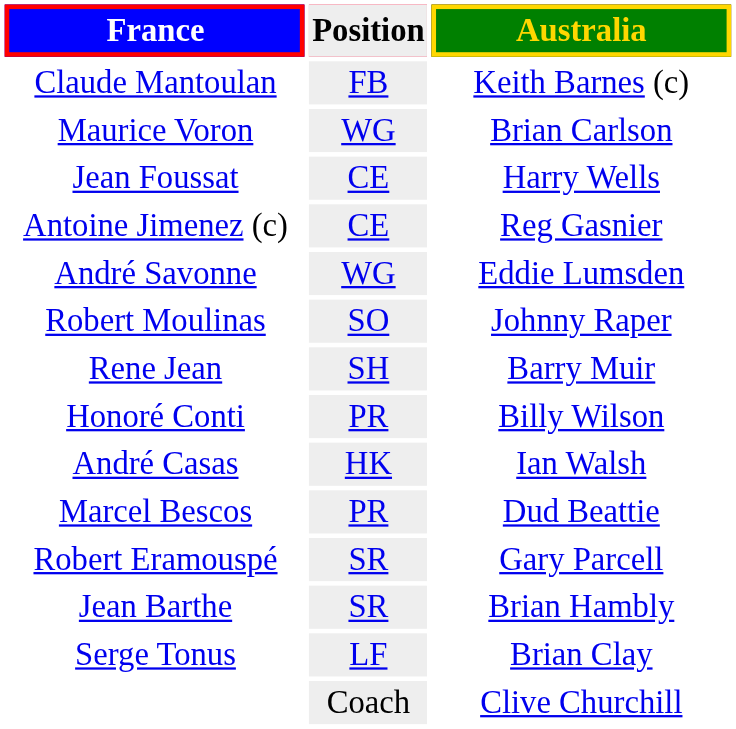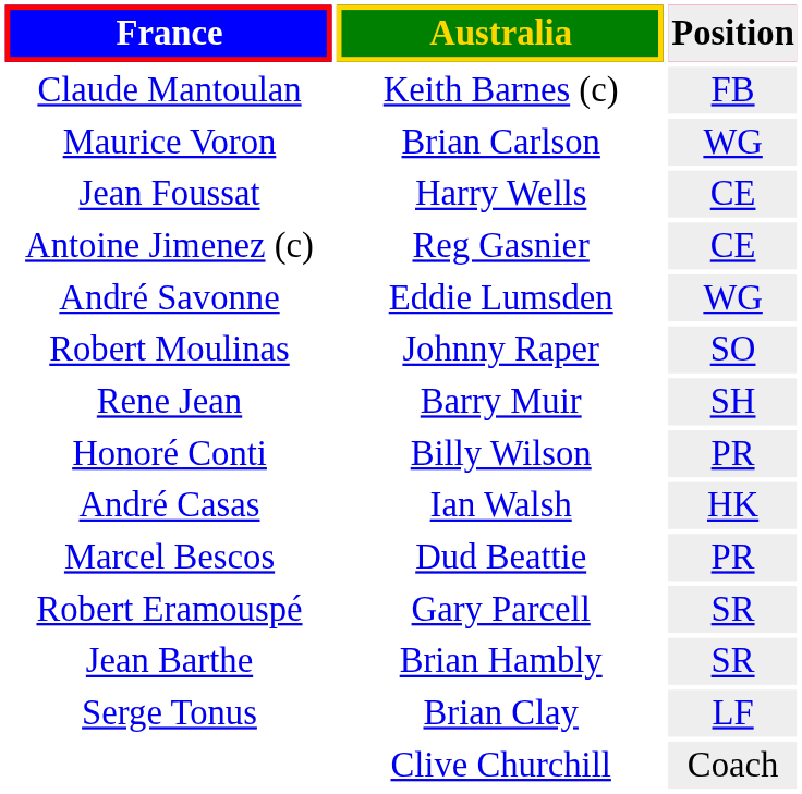columns swapped: Position <-> Australia
